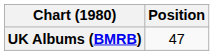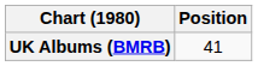UK Albums (BMRB) | Position: 47 -> 41
